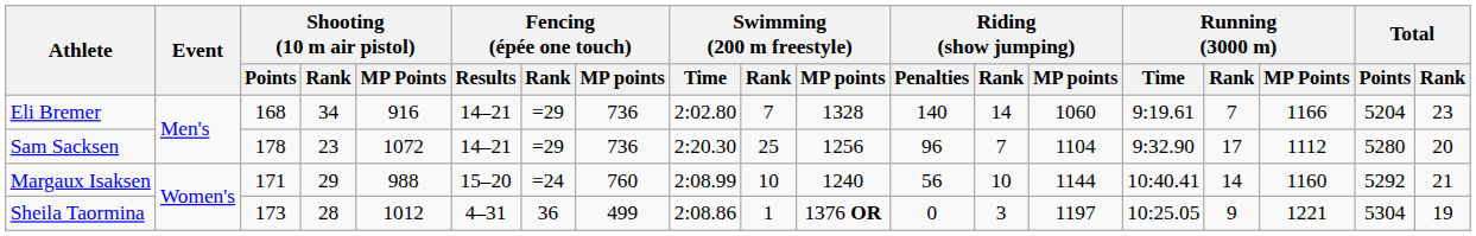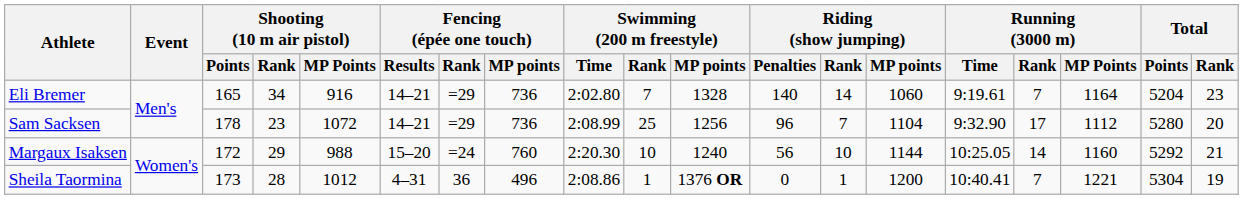Eli Bremer | Shooting (10 m air pistol) / Points: 168 -> 165
Eli Bremer | Running (3000 m) / MP Points: 1166 -> 1164
Sam Sacksen | Swimming (200 m freestyle) / Time: 2:20.30 -> 2:08.99
Margaux Isaksen | Shooting (10 m air pistol) / Points: 171 -> 172
Margaux Isaksen | Swimming (200 m freestyle) / Time: 2:08.99 -> 2:20.30
Margaux Isaksen | Running (3000 m) / Time: 10:40.41 -> 10:25.05
Sheila Taormina | Fencing (épée one touch) / MP points: 499 -> 496
Sheila Taormina | Riding (show jumping) / Rank: 3 -> 1
Sheila Taormina | Riding (show jumping) / MP points: 1197 -> 1200
Sheila Taormina | Running (3000 m) / Time: 10:25.05 -> 10:40.41
Sheila Taormina | Running (3000 m) / Rank: 9 -> 7
